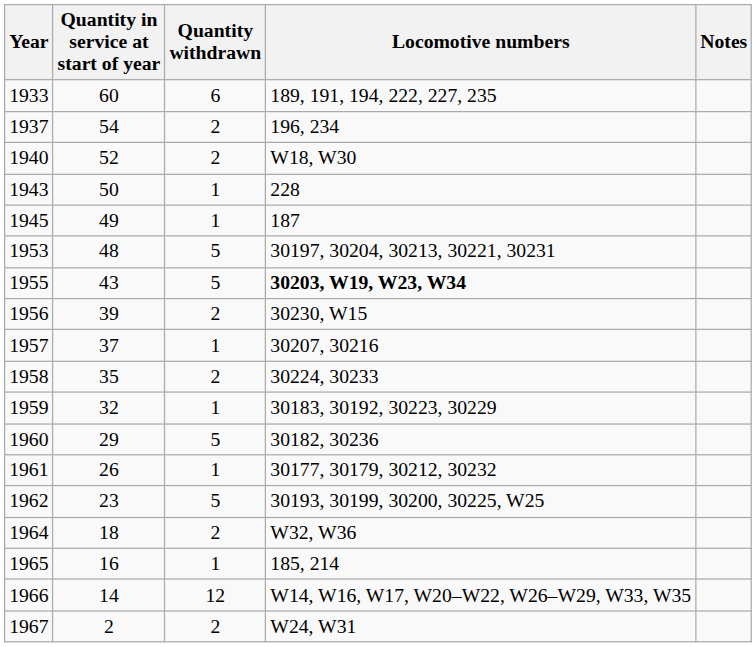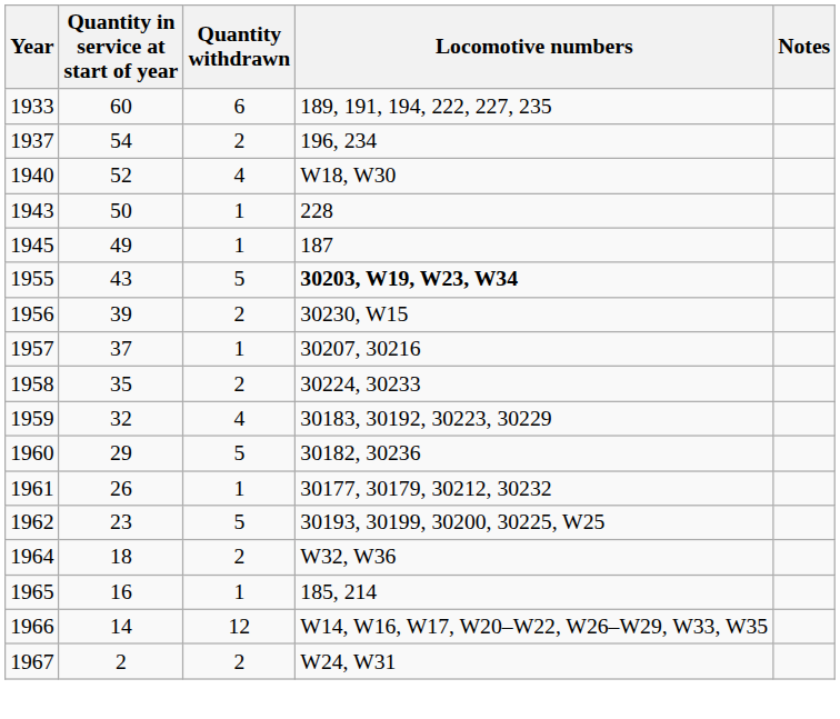1940 | Quantity withdrawn: 2 -> 4
- row: 1953 | 48 | 5 | 30197, 30204, 30213, 30221, 30231
1959 | Quantity withdrawn: 1 -> 4
